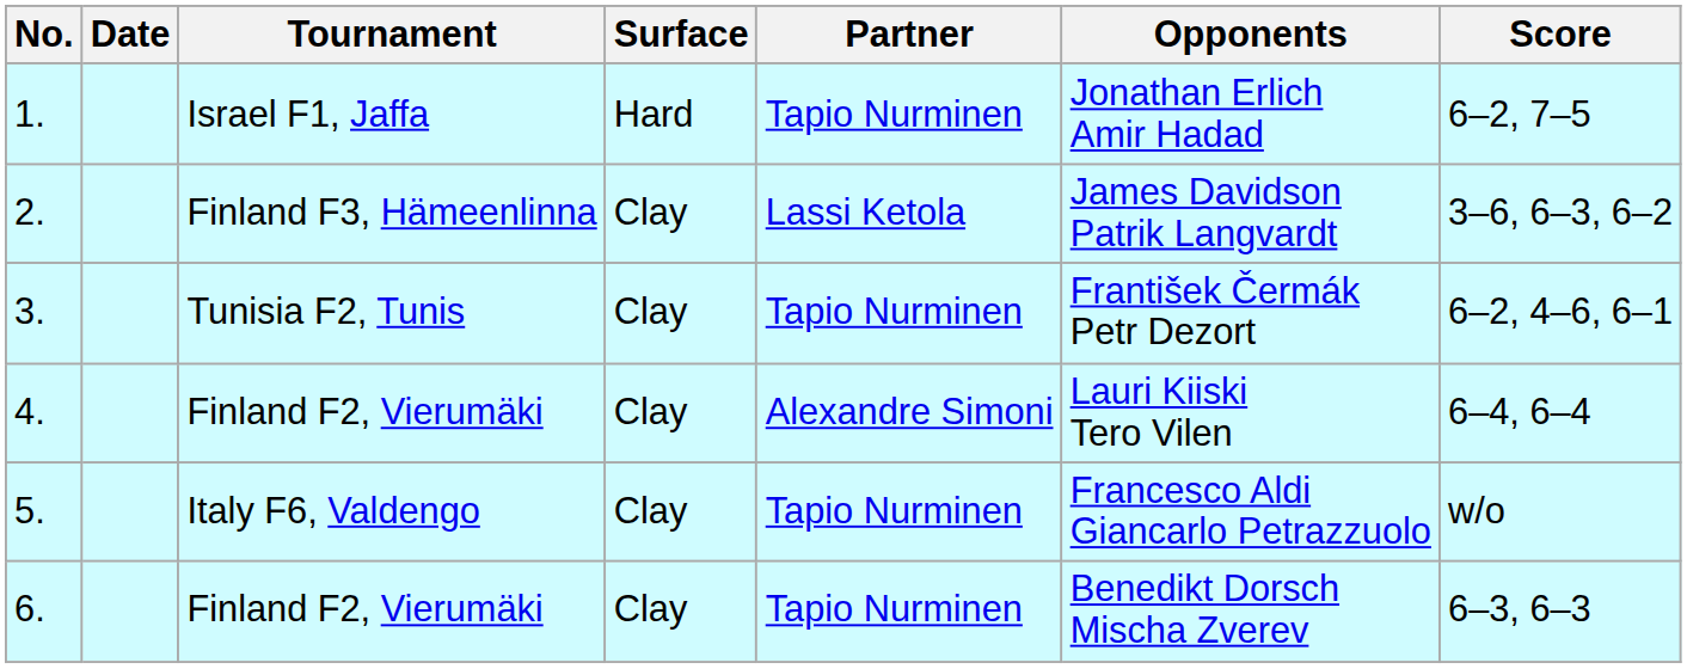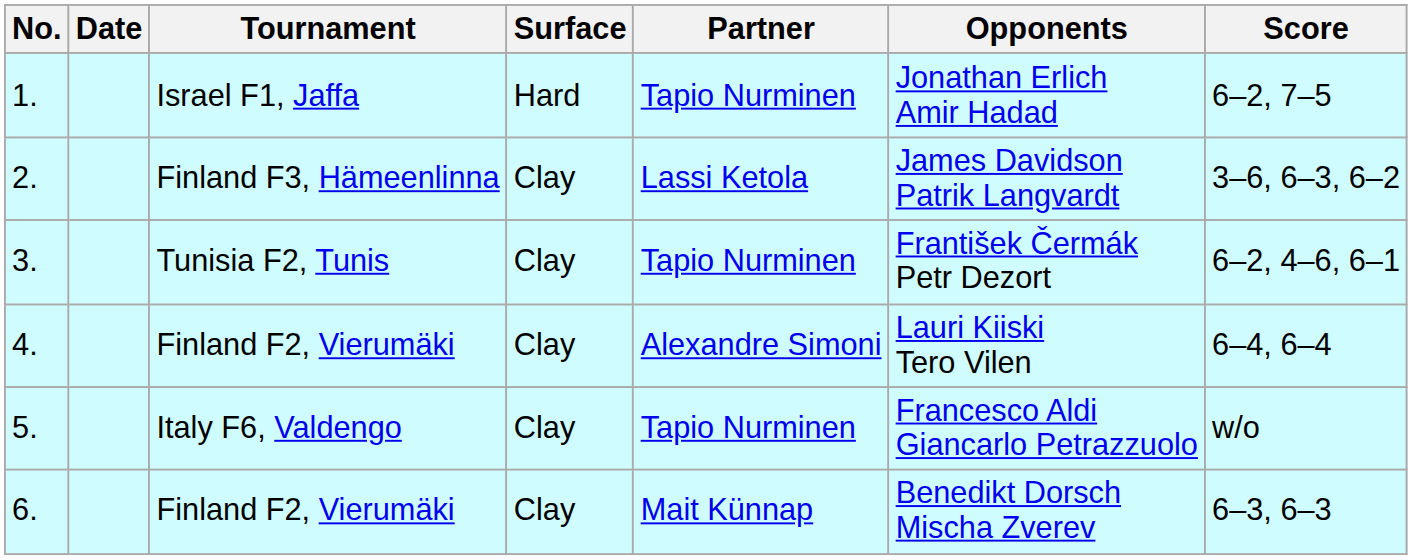6. | Partner: Tapio Nurminen -> Mait Künnap
